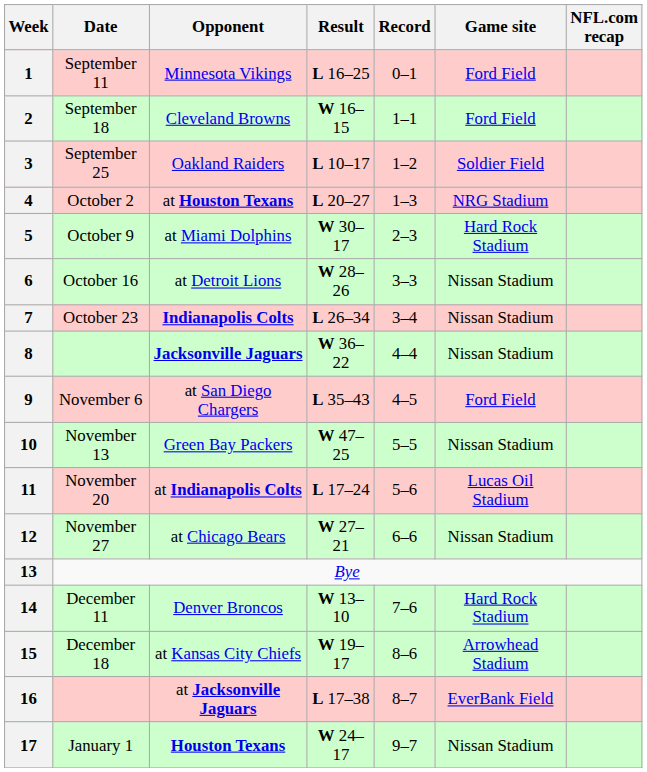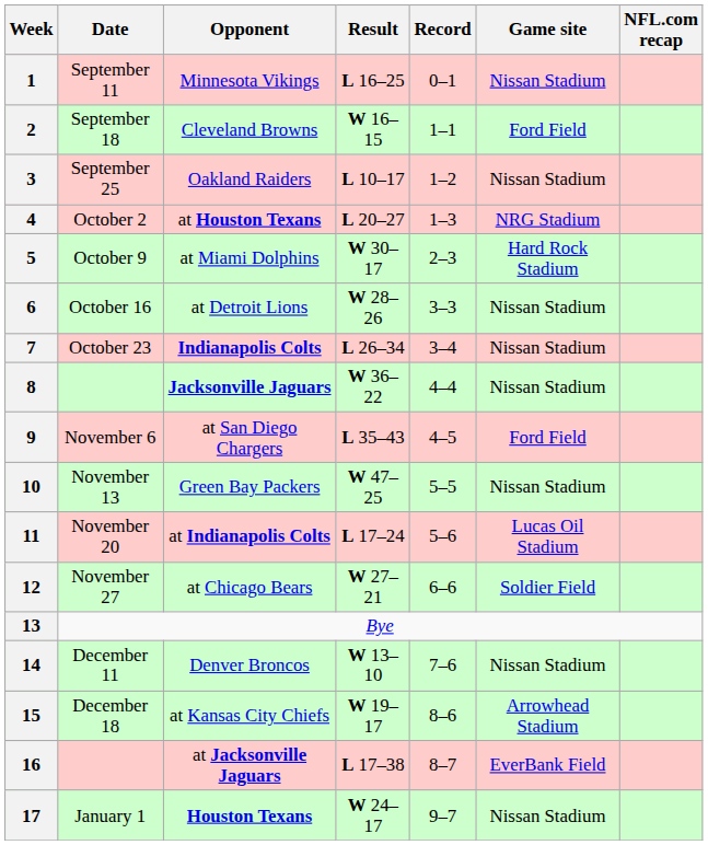1 | Game site: Ford Field -> Nissan Stadium
3 | Game site: Soldier Field -> Nissan Stadium
12 | Game site: Nissan Stadium -> Soldier Field
14 | Game site: Hard Rock Stadium -> Nissan Stadium
